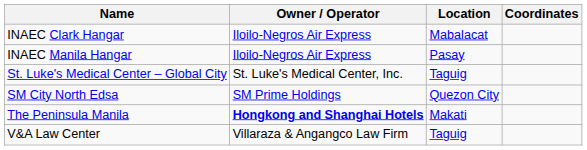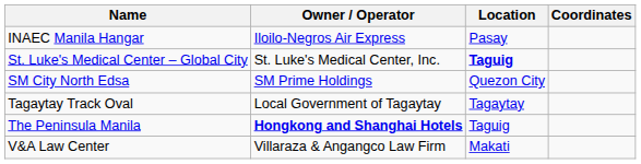- row: INAEC Clark Hangar | Iloilo-Negros Air Express | Mabalacat
St. Luke's Medical Center – Global City | Location: normal -> bold
+ row: Tagaytay Track Oval | Local Government of Tagaytay | Tagaytay
The Peninsula Manila | Location: Makati -> Taguig
V&A Law Center | Location: Taguig -> Makati
